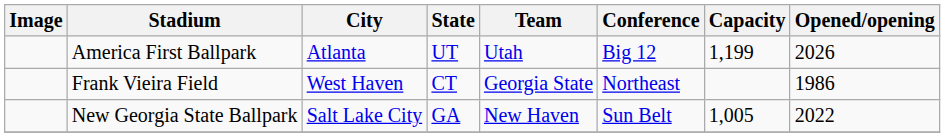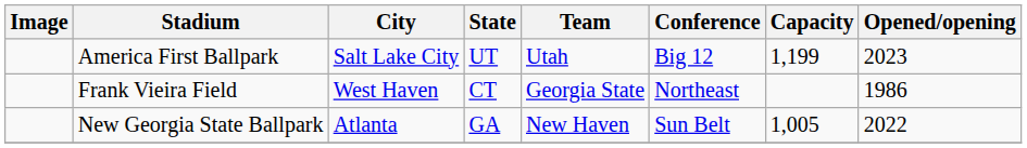America First Ballpark | City: Atlanta -> Salt Lake City
America First Ballpark | Opened/opening: 2026 -> 2023
New Georgia State Ballpark | City: Salt Lake City -> Atlanta
